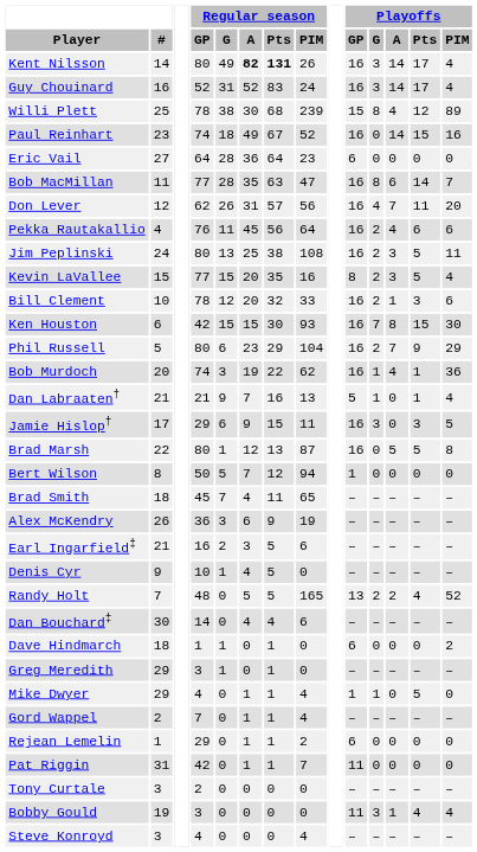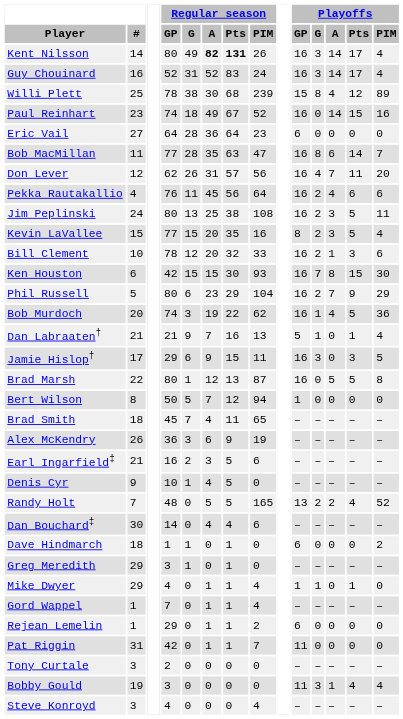Bob Murdoch | Playoffs / Pts: 1 -> 5
Mike Dwyer | Playoffs / Pts: 5 -> 1
Gord Wappel | #: 2 -> 1
